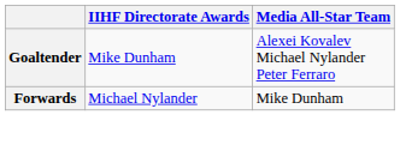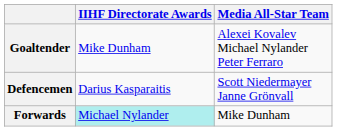+ row: Defencemen | Darius Kasparaitis | Scott Niedermayer Janne Grönvall
Forwards | IIHF Directorate Awards: no background -> paleturquoise background
